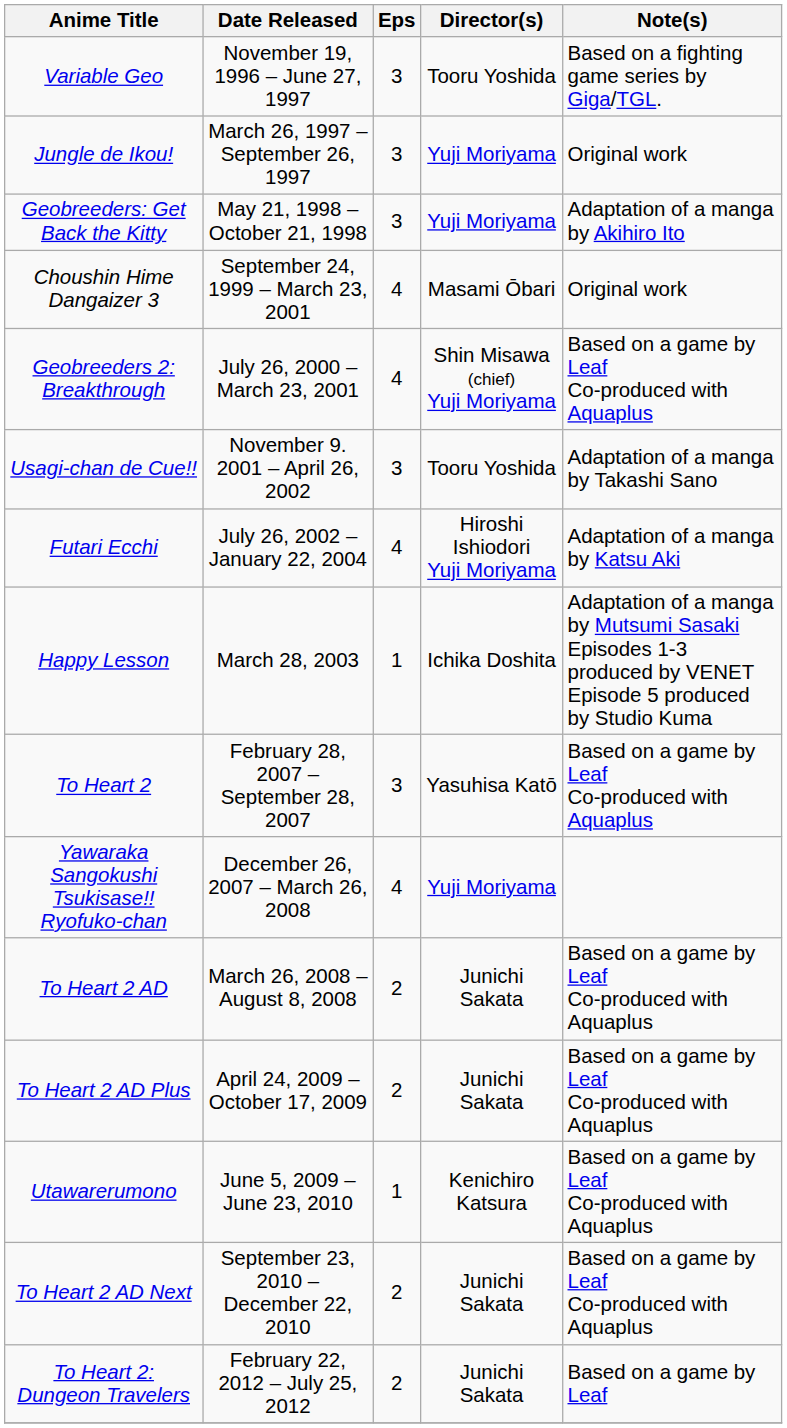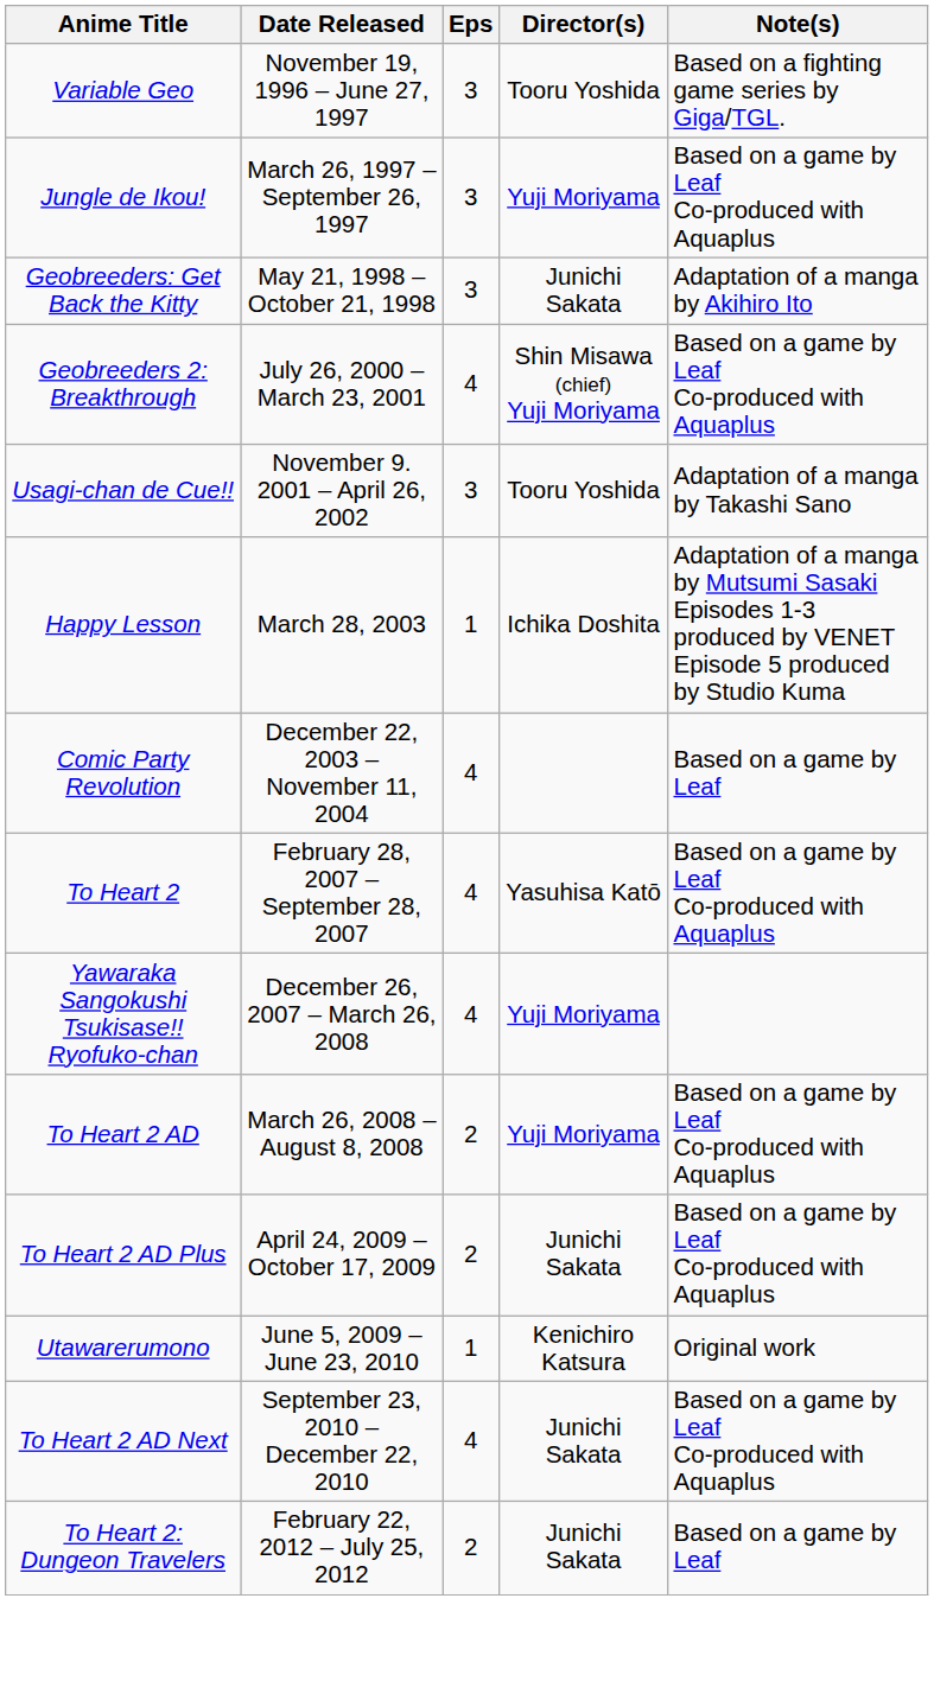Jungle de Ikou! | Note(s): Original work -> Based on a game by Leaf Co-produced with Aquaplus
Geobreeders: Get Back the Kitty | Director(s): Yuji Moriyama -> Junichi Sakata
- row: Choushin Hime Dangaizer 3 | September 24, 1999 – March 23, 2001 | 4 | Masami Ōbari | Original work
- row: Futari Ecchi | July 26, 2002 – January 22, 2004 | 4 | Hiroshi Ishiodori Yuji Moriyama | Adaptation of a manga by Katsu Aki
+ row: Comic Party Revolution | December 22, 2003 – November 11, 2004 | 4 | Based on a game by Leaf
To Heart 2 | Eps: 3 -> 4
To Heart 2 AD | Director(s): Junichi Sakata -> Yuji Moriyama
Utawarerumono | Note(s): Based on a game by Leaf Co-produced with Aquaplus -> Original work
To Heart 2 AD Next | Eps: 2 -> 4
